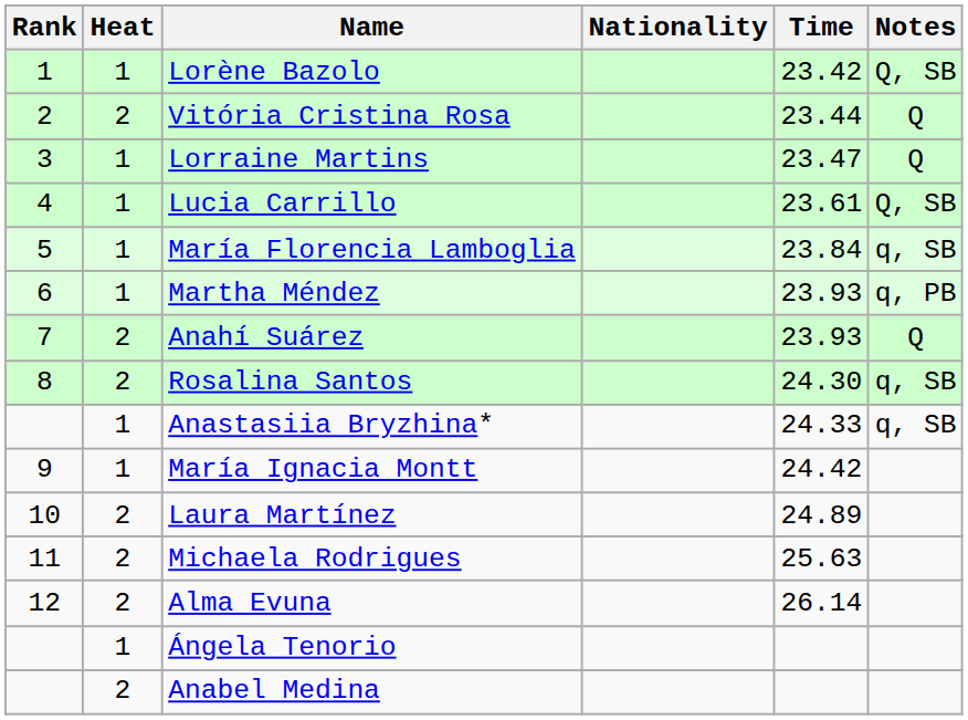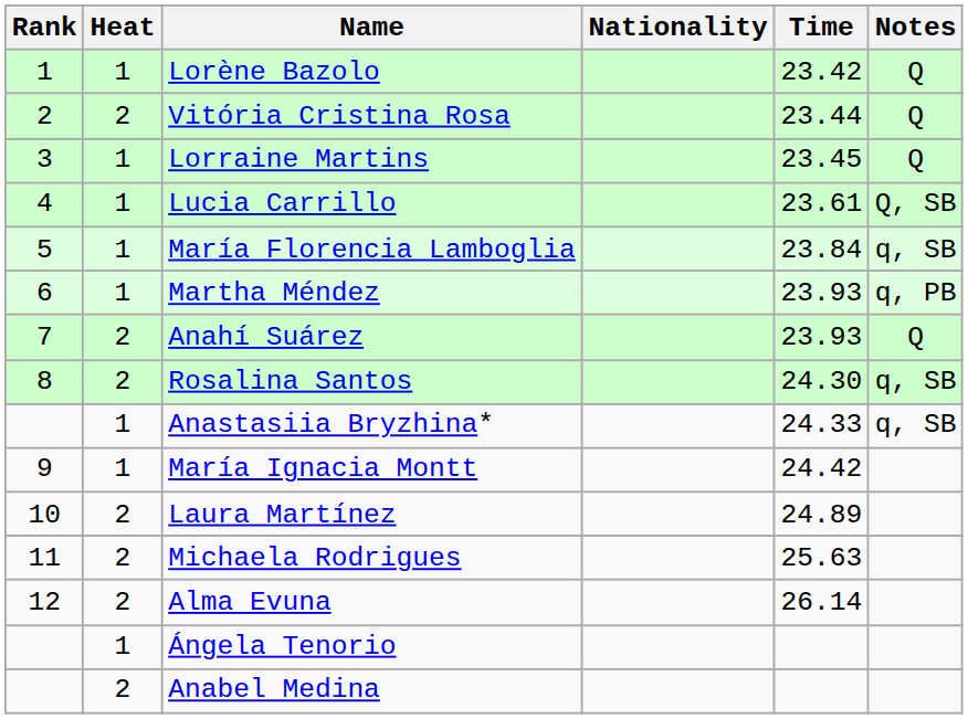Lorène Bazolo | Notes: Q, SB -> Q
Lorraine Martins | Time: 23.47 -> 23.45
